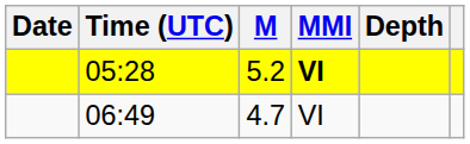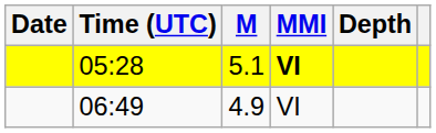05:28 | M: 5.2 -> 5.1
06:49 | M: 4.7 -> 4.9
